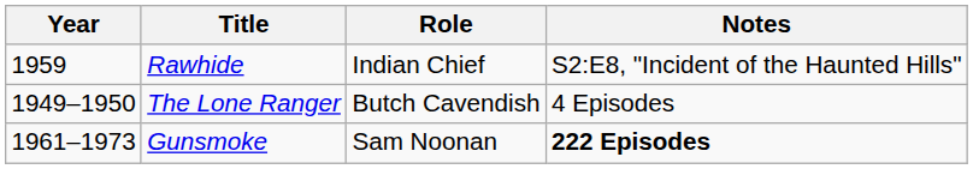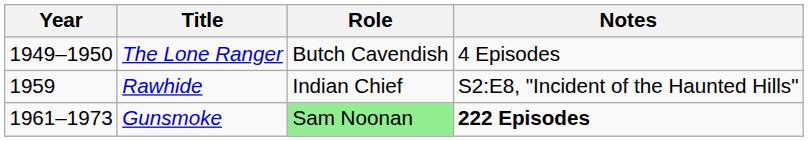rows swapped: The Lone Ranger <-> Rawhide
Gunsmoke | Role: no background -> lightgreen background
